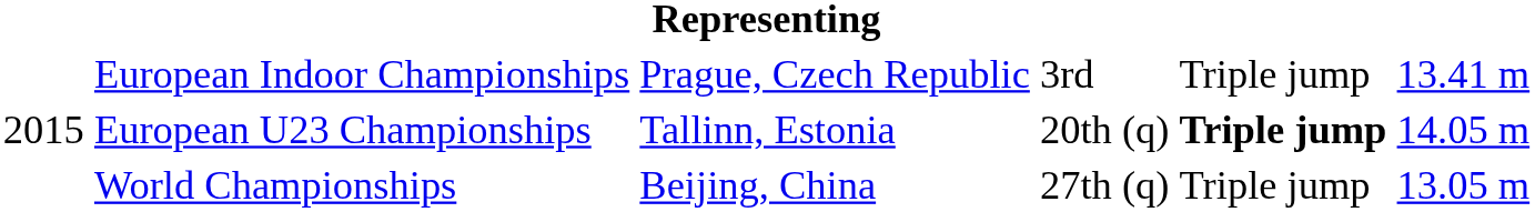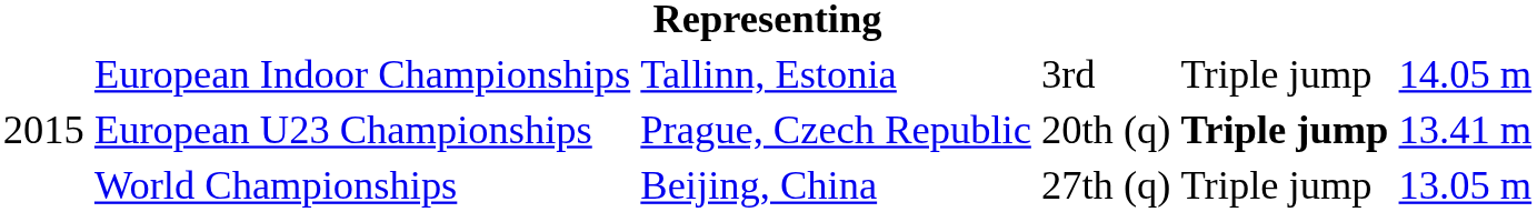European Indoor Championships | column 3: Prague, Czech Republic -> Tallinn, Estonia
European Indoor Championships | column 6: 13.41 m -> 14.05 m
European U23 Championships | column 3: Tallinn, Estonia -> Prague, Czech Republic
European U23 Championships | column 6: 14.05 m -> 13.41 m
